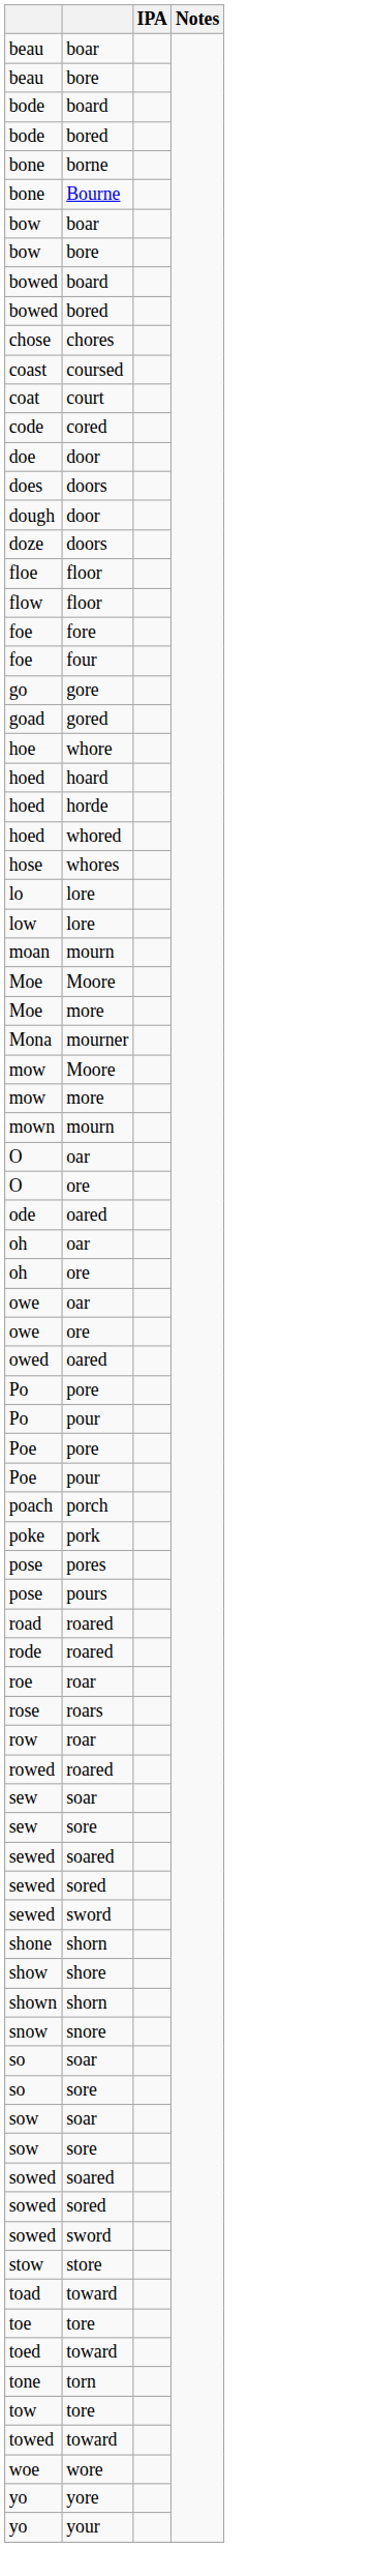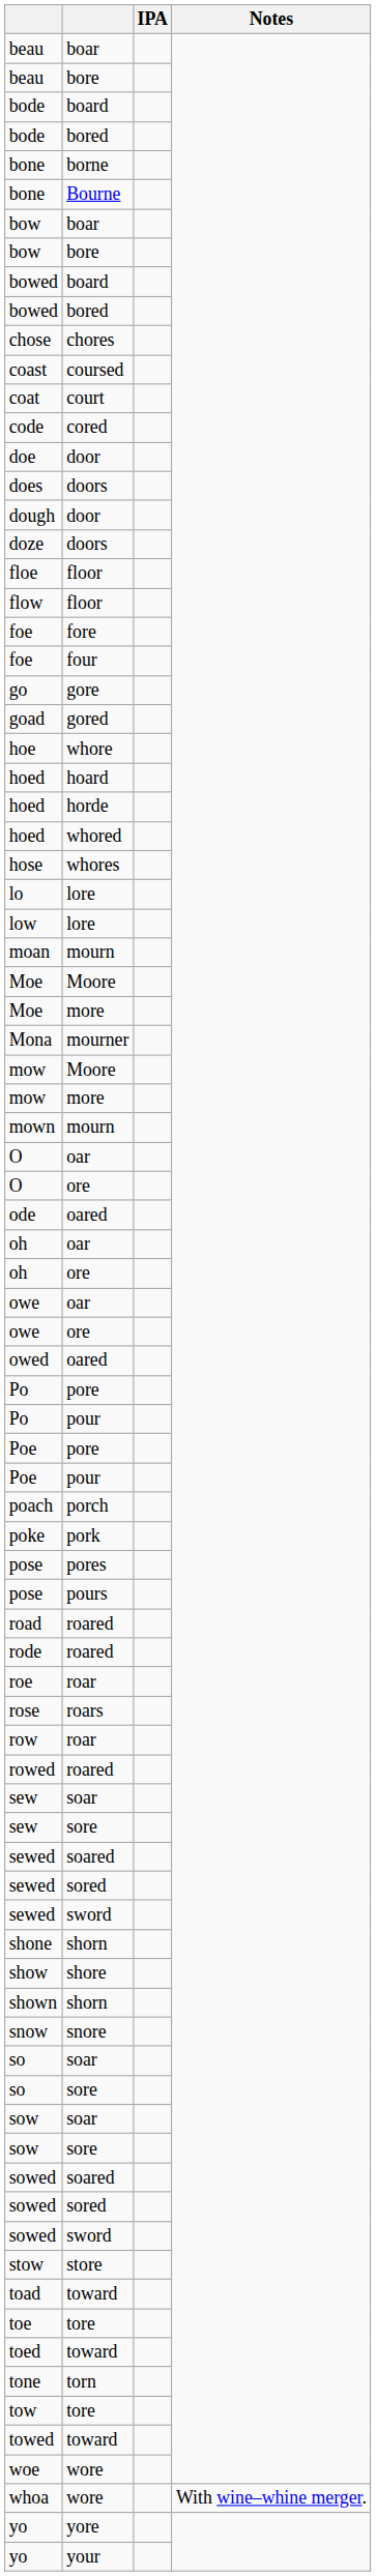+ row: whoa | wore | With wine–whine merger.
